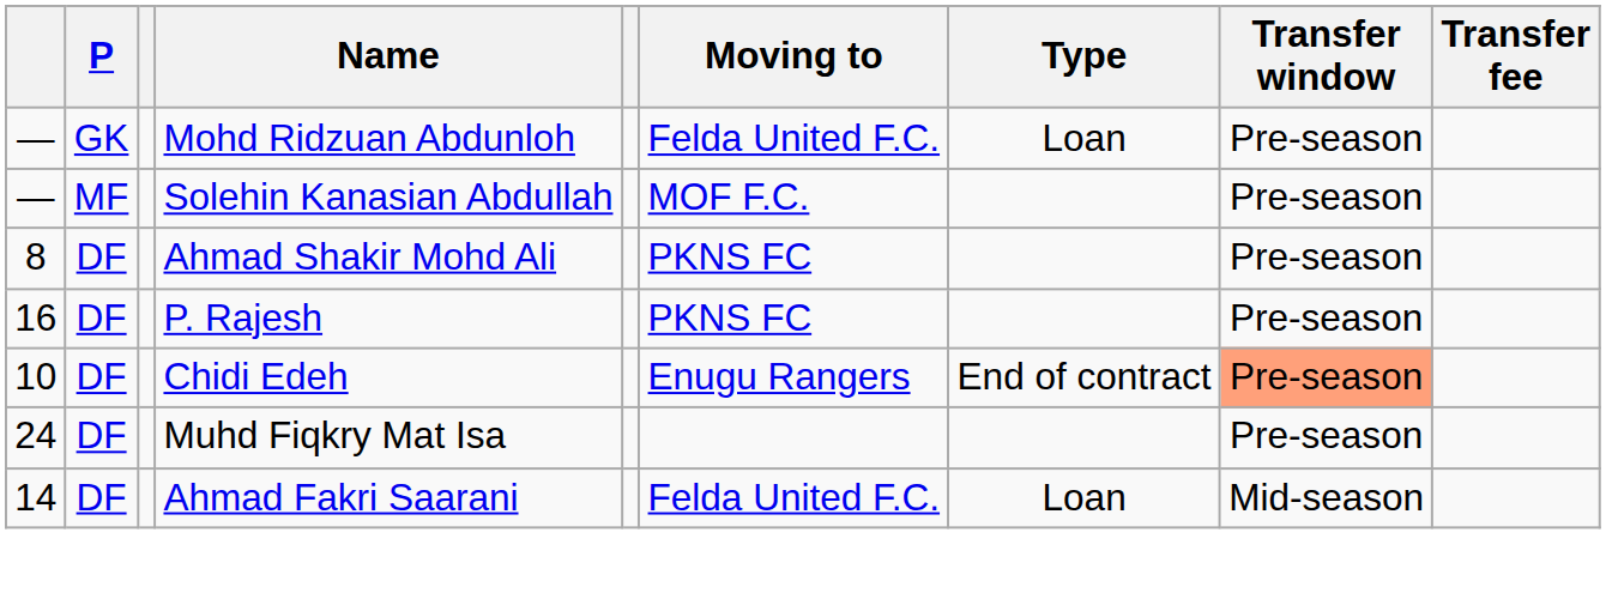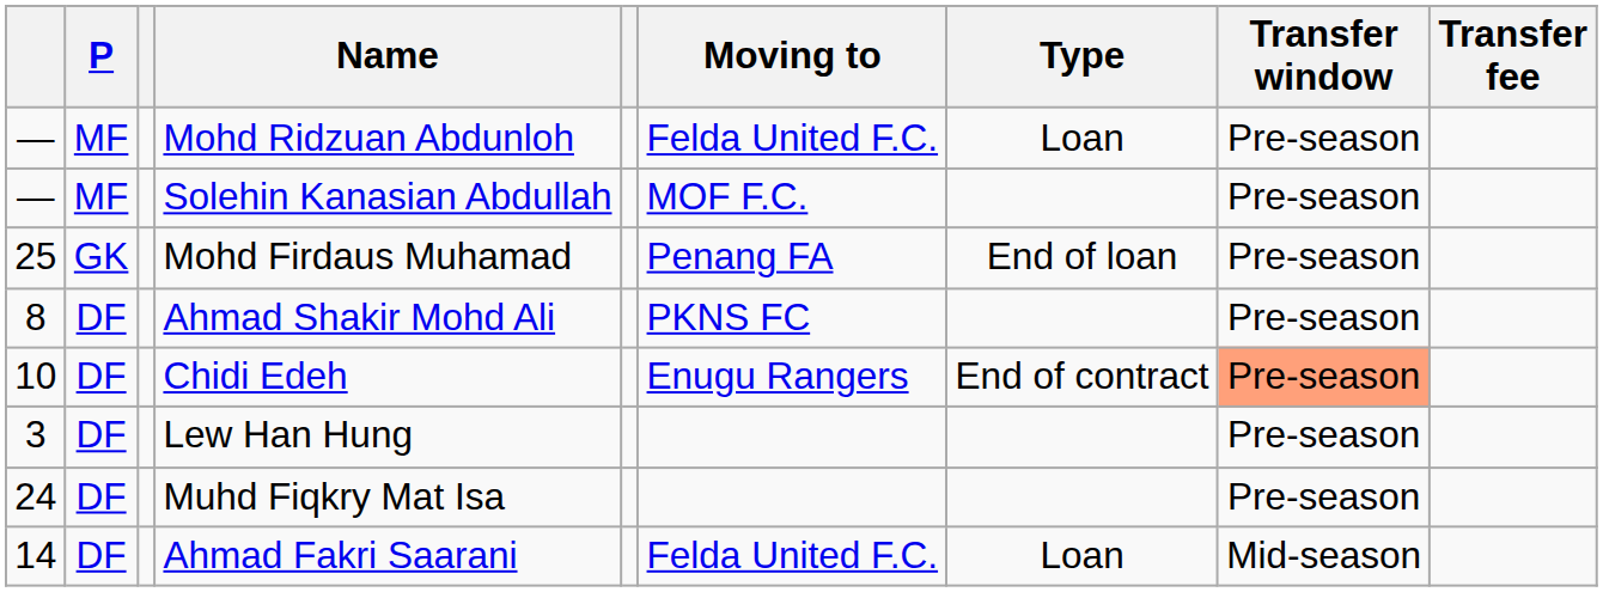Mohd Ridzuan Abdunloh | P: GK -> MF
+ row: 25 | GK | Mohd Firdaus Muhamad | Penang FA | End of loan | Pre-season
- row: 16 | DF | P. Rajesh | PKNS FC | Pre-season
+ row: 3 | DF | Lew Han Hung | Pre-season
